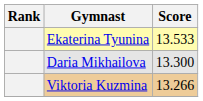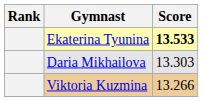Ekaterina Tyunina | Score: normal -> bold
Daria Mikhailova | Score: 13.300 -> 13.303
